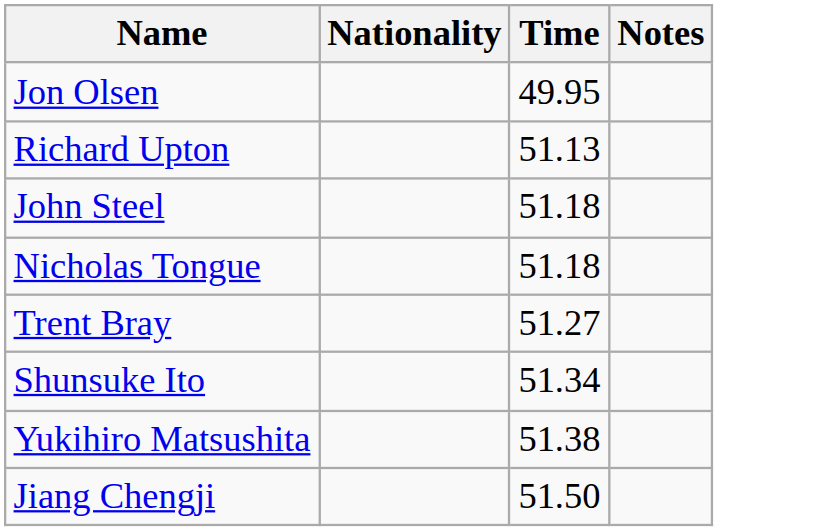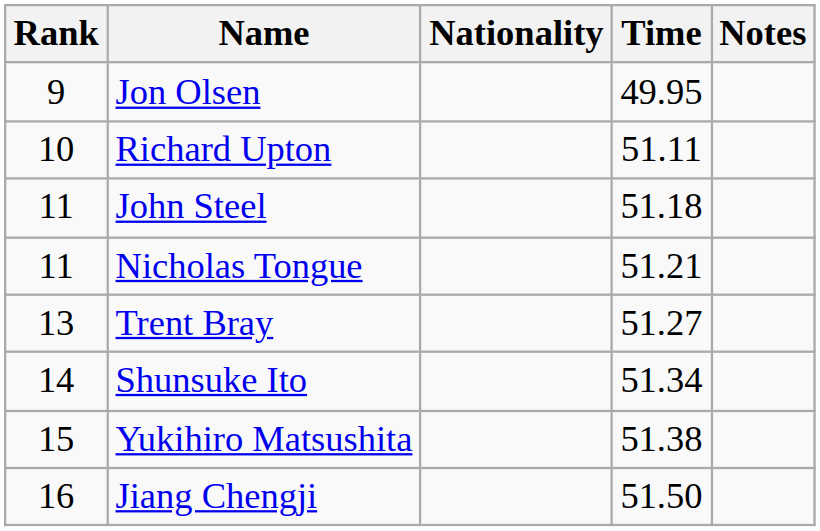+ column: Rank | 9 | 10 | 11 | 11 | 13 | 14 | 15 | 16
Richard Upton | Time: 51.13 -> 51.11
Nicholas Tongue | Time: 51.18 -> 51.21
